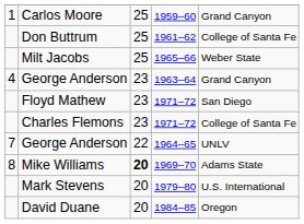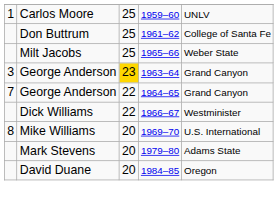Carlos Moore | column 5: Grand Canyon -> UNLV
George Anderson / 1963–64 | column 1: 4 -> 3
George Anderson / 1963–64 | column 3: no background -> gold background
- row: Floyd Mathew | 23 | 1971–72 | San Diego
- row: Charles Flemons | 23 | 1971–72 | College of Santa Fe
George Anderson / 1964–65 | column 5: UNLV -> Grand Canyon
+ row: Dick Williams | 22 | 1966–67 | Westminister
Mike Williams | column 3: bold -> normal
Mike Williams | column 5: Adams State -> U.S. International
Mark Stevens | column 5: U.S. International -> Adams State
